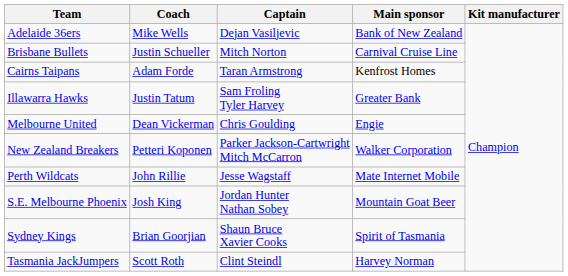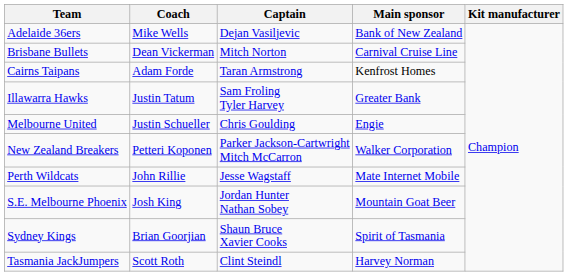Brisbane Bullets | Coach: Justin Schueller -> Dean Vickerman
Melbourne United | Coach: Dean Vickerman -> Justin Schueller
